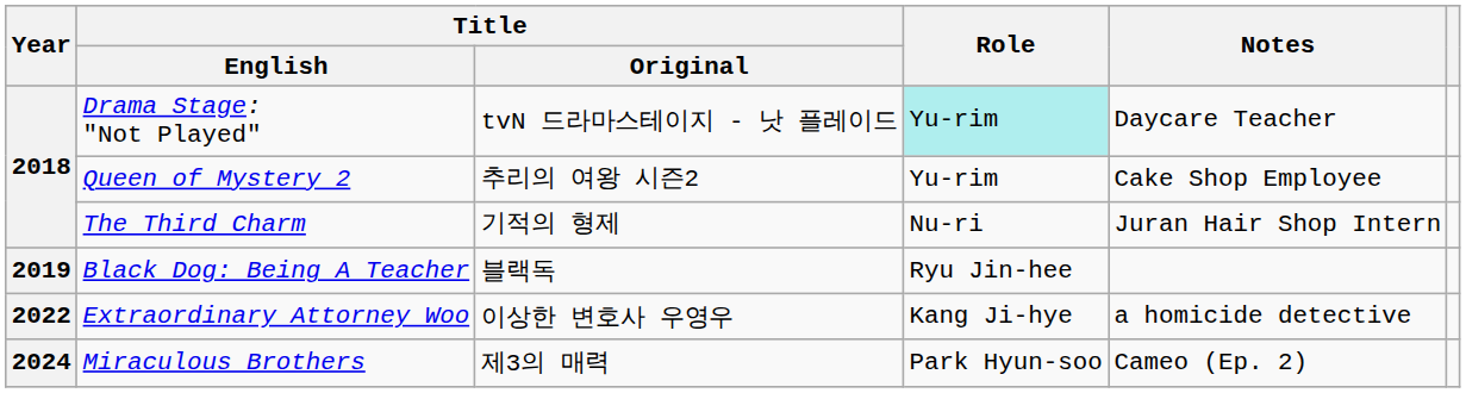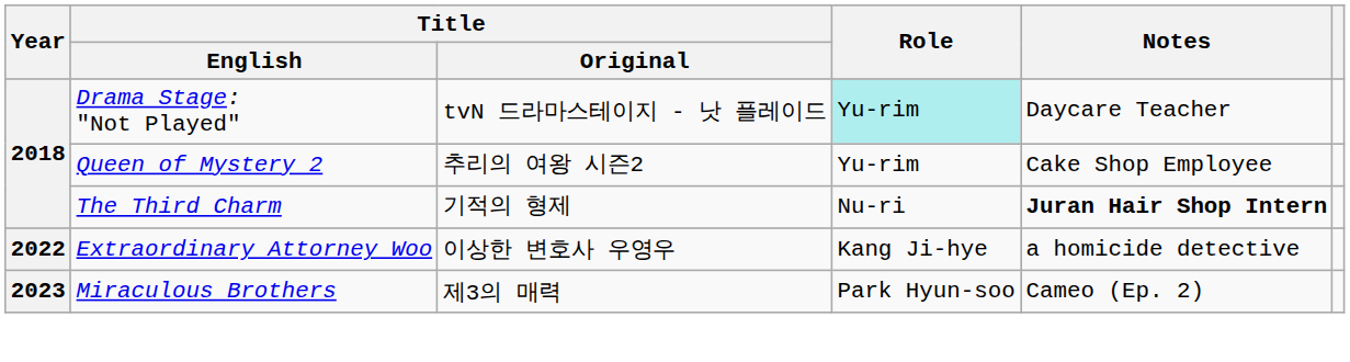The Third Charm | Notes: normal -> bold
- row: 2019 | Black Dog: Being A Teacher | 블랙독 | Ryu Jin-hee
Miraculous Brothers | Year: 2024 -> 2023
